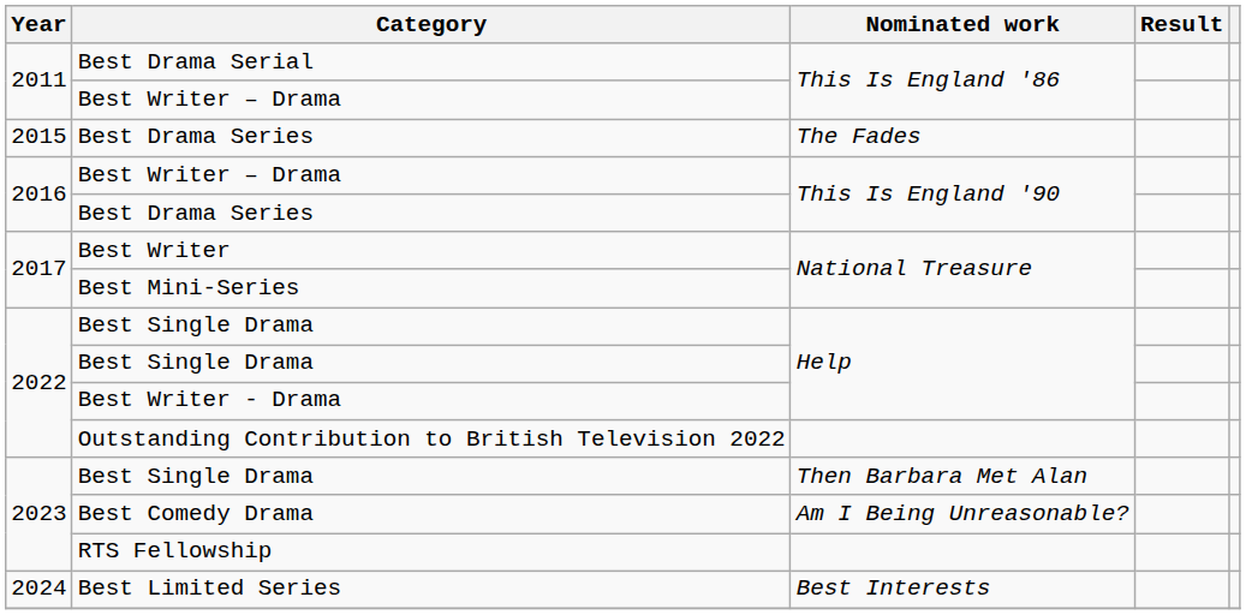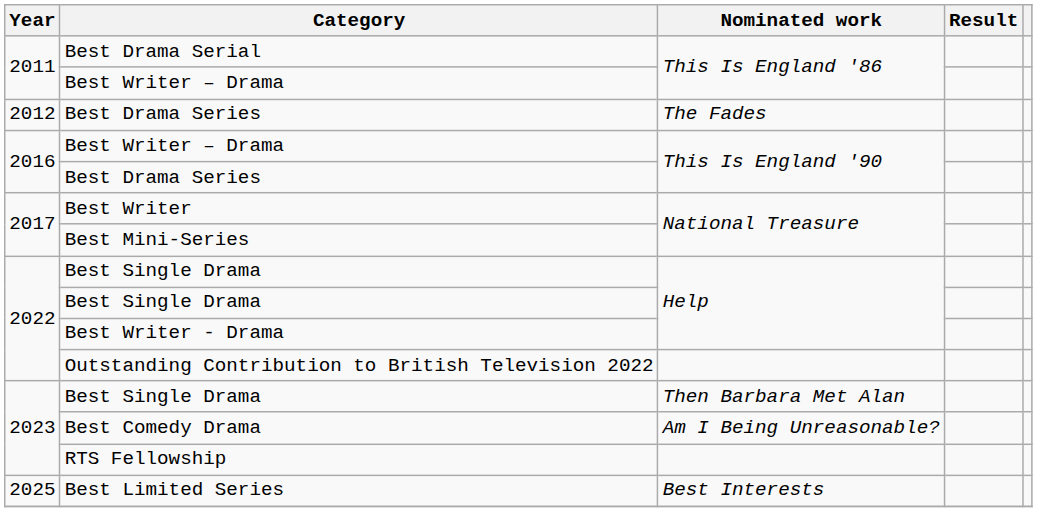Best Drama Series / The Fades | Year: 2015 -> 2012
Best Limited Series | Year: 2024 -> 2025
